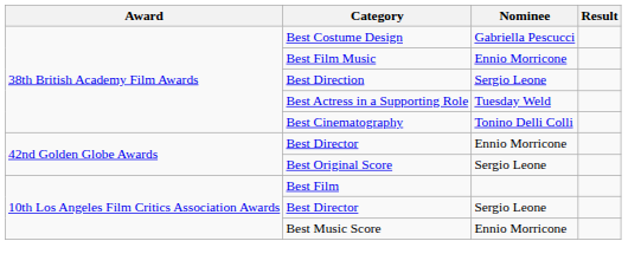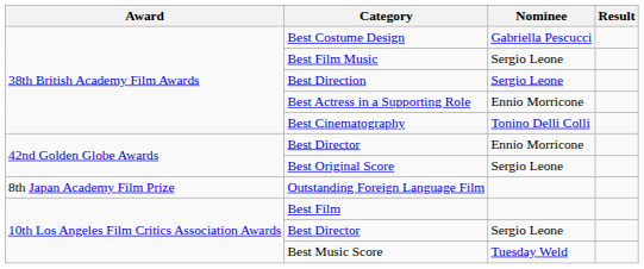Best Film Music | Nominee: Ennio Morricone -> Sergio Leone
Best Actress in a Supporting Role | Nominee: Tuesday Weld -> Ennio Morricone
+ row: 8th Japan Academy Film Prize | Outstanding Foreign Language Film
Best Music Score | Nominee: Ennio Morricone -> Tuesday Weld
